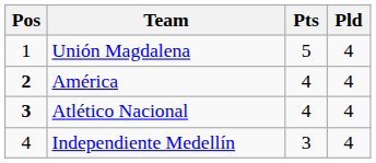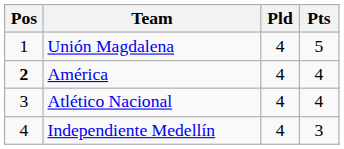columns swapped: Pld <-> Pts
Atlético Nacional | Pos: bold -> normal
